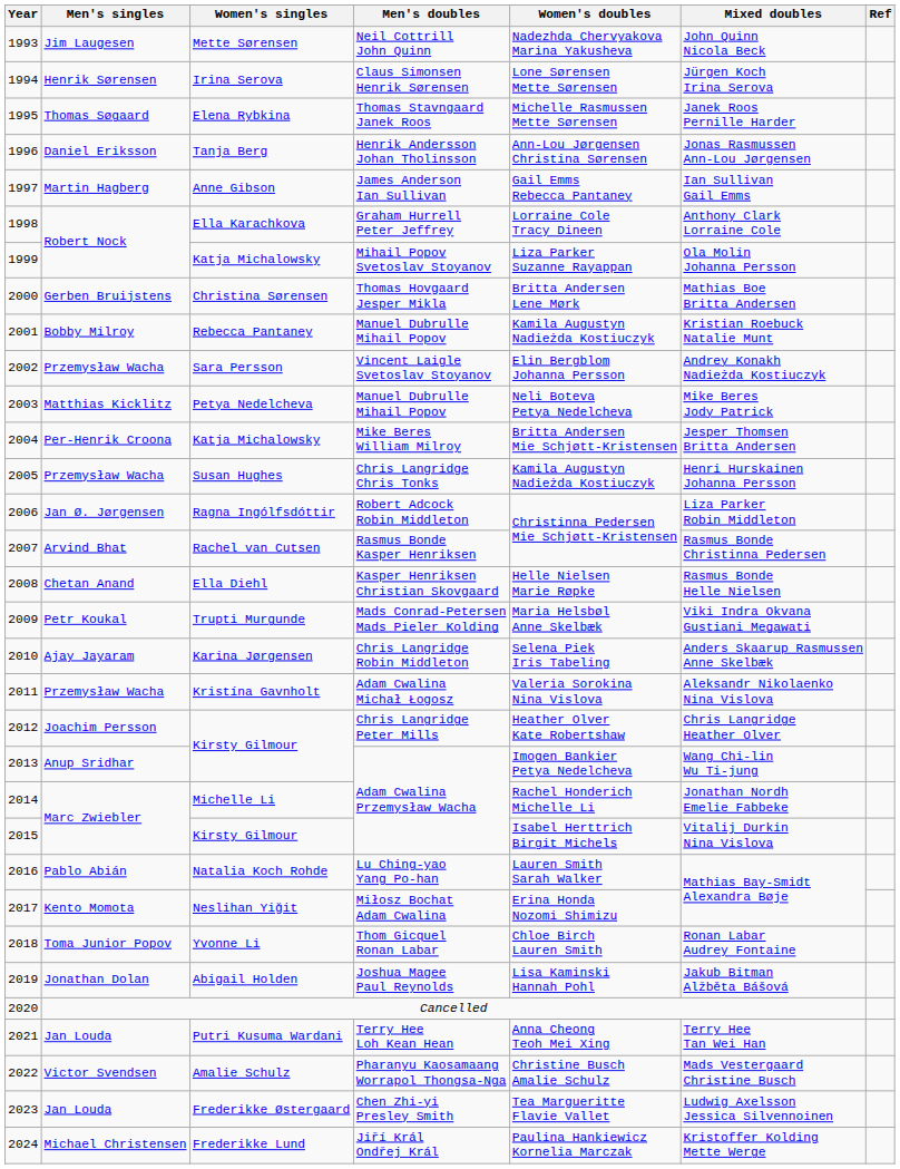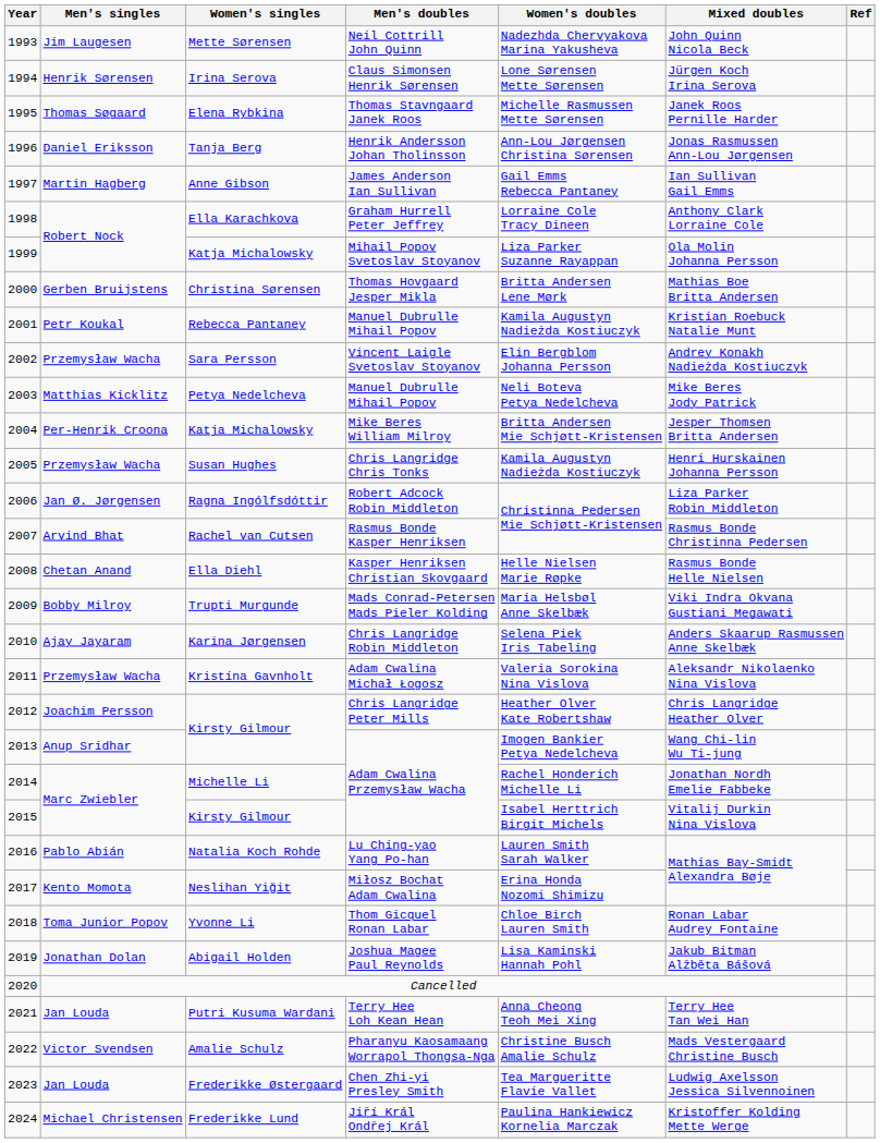Rebecca Pantaney | Men's singles: Bobby Milroy -> Petr Koukal
Trupti Murgunde | Men's singles: Petr Koukal -> Bobby Milroy
